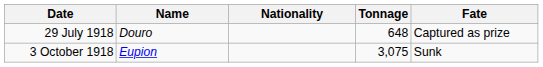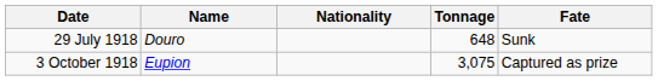29 July 1918 | Fate: Captured as prize -> Sunk
3 October 1918 | Fate: Sunk -> Captured as prize
